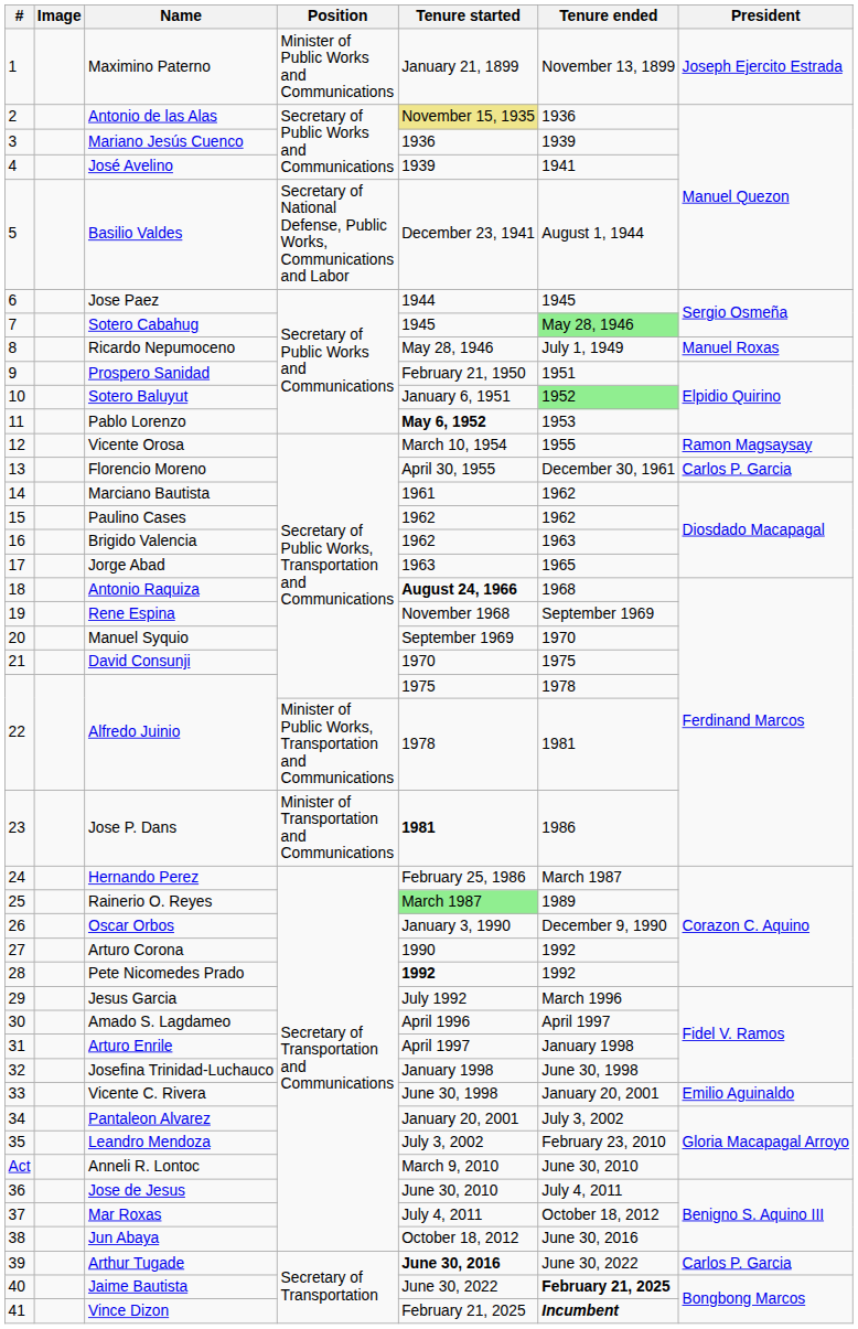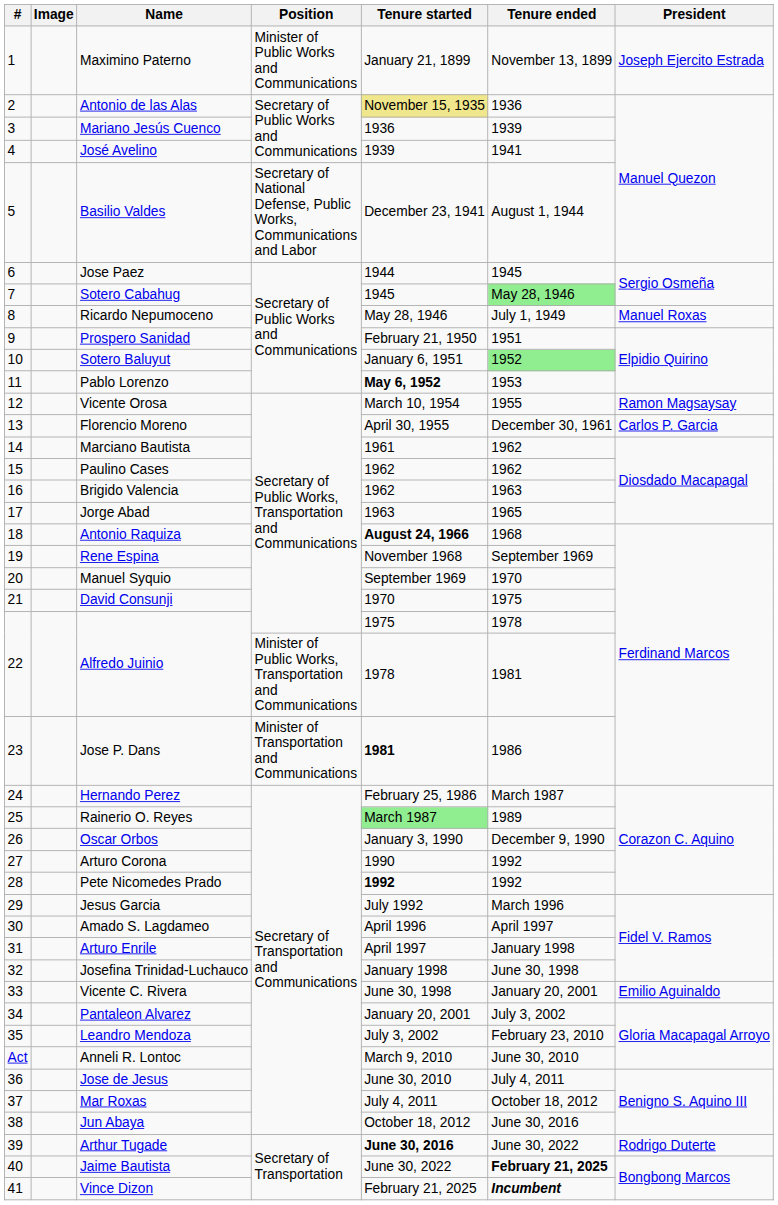Arthur Tugade | President: Carlos P. Garcia -> Rodrigo Duterte
